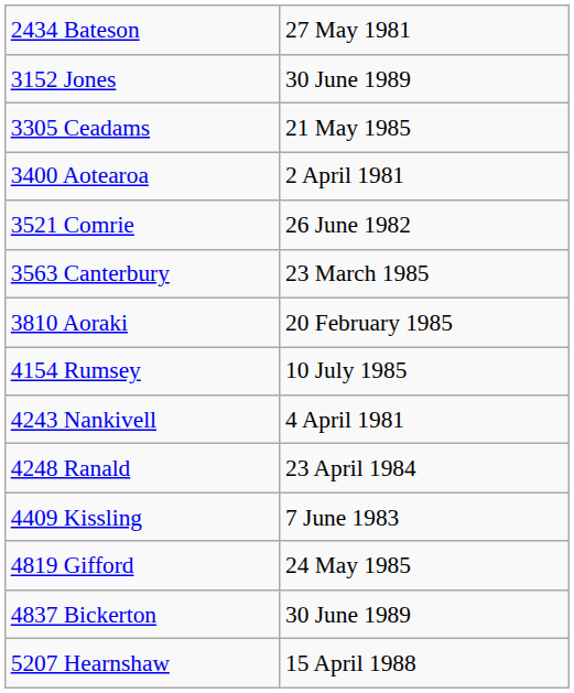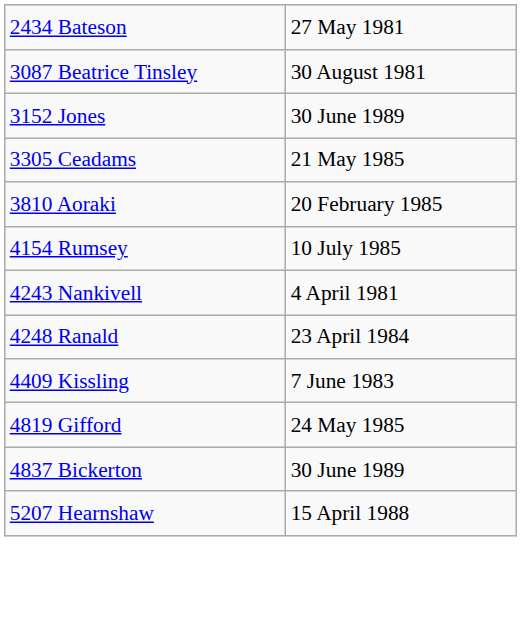+ row: 3087 Beatrice Tinsley | 30 August 1981
- row: 3400 Aotearoa | 2 April 1981
- row: 3521 Comrie | 26 June 1982
- row: 3563 Canterbury | 23 March 1985
